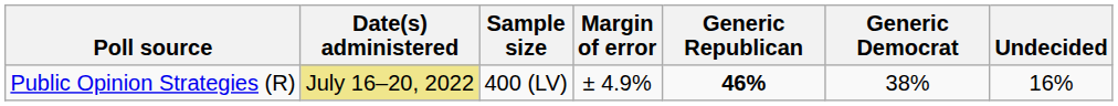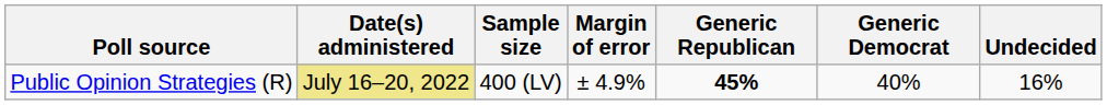Public Opinion Strategies (R) | Generic Republican: 46% -> 45%
Public Opinion Strategies (R) | Generic Democrat: 38% -> 40%
